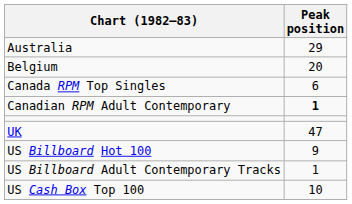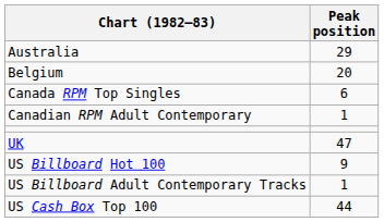Canadian RPM Adult Contemporary | Peak position: bold -> normal
US Cash Box Top 100 | Peak position: 10 -> 44
